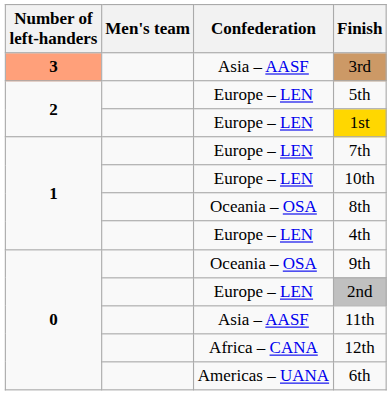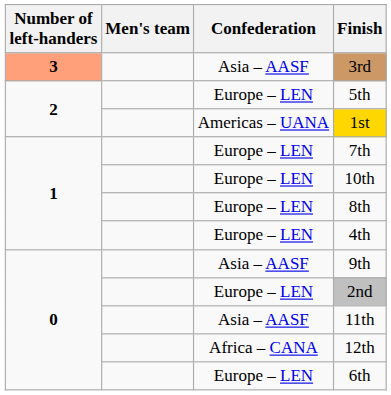1st | Confederation: Europe – LEN -> Americas – UANA
8th | Confederation: Oceania – OSA -> Europe – LEN
9th | Confederation: Oceania – OSA -> Asia – AASF
6th | Confederation: Americas – UANA -> Europe – LEN
